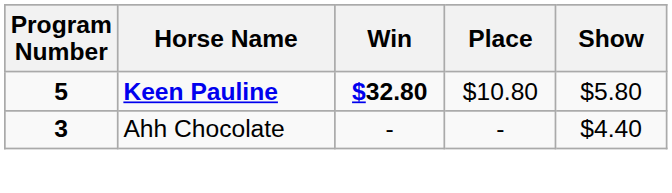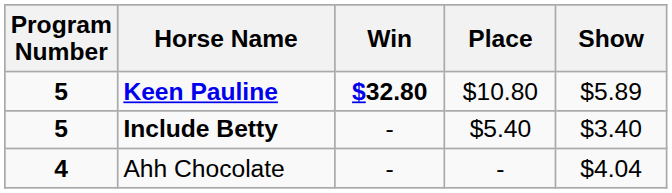Keen Pauline | Show: $5.80 -> $5.89
+ row: 5 | Include Betty | - | $5.40 | $3.40
Ahh Chocolate | Program Number: 3 -> 4
Ahh Chocolate | Show: $4.40 -> $4.04
